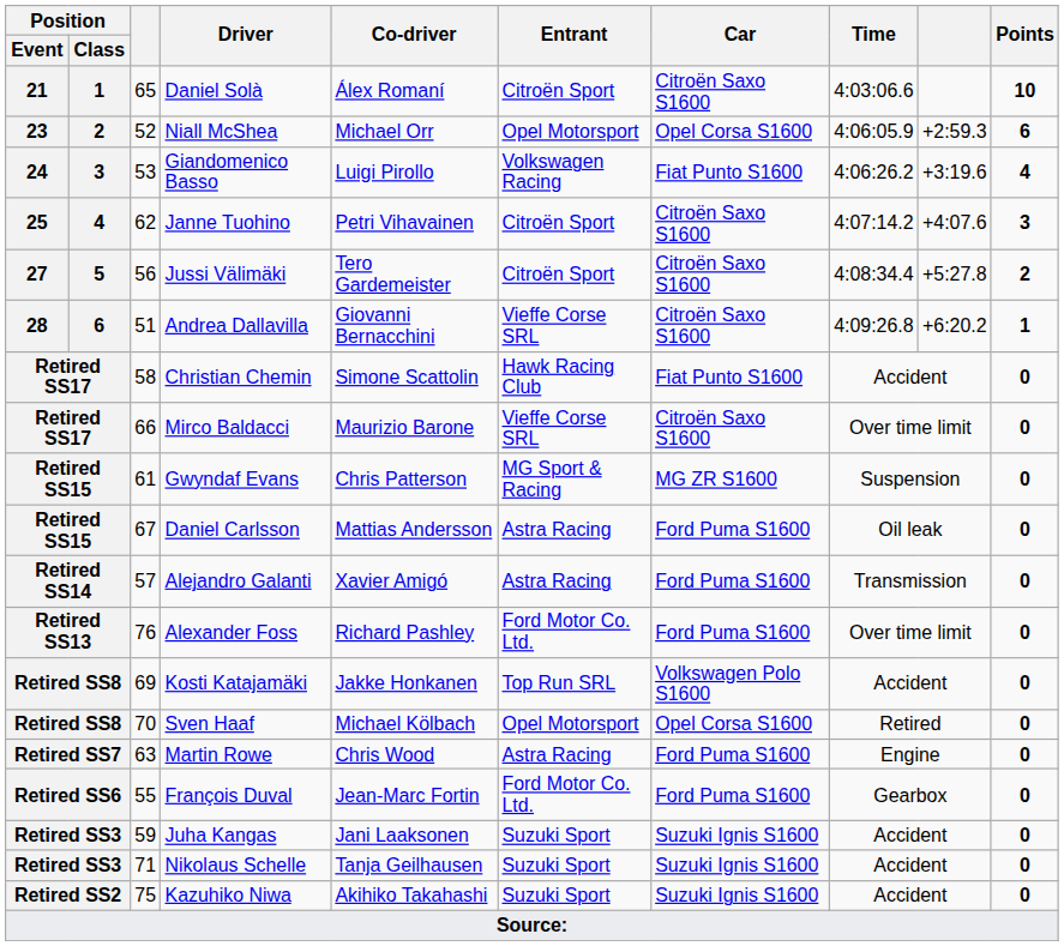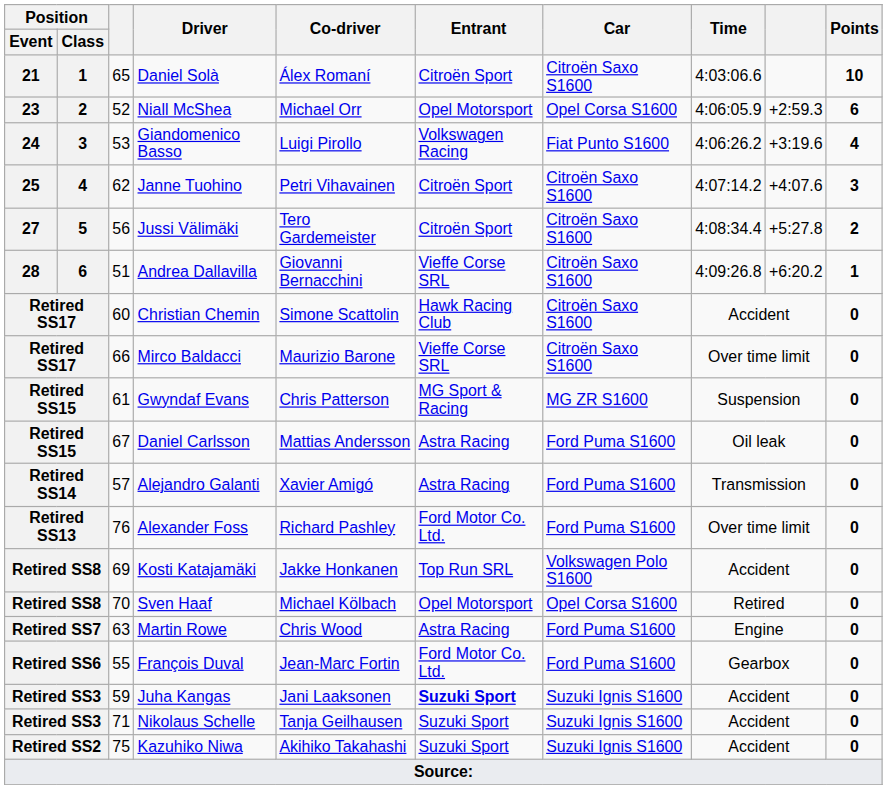Christian Chemin | column 3: 58 -> 60
Christian Chemin | Car: Fiat Punto S1600 -> Citroën Saxo S1600
Juha Kangas | Entrant: normal -> bold
